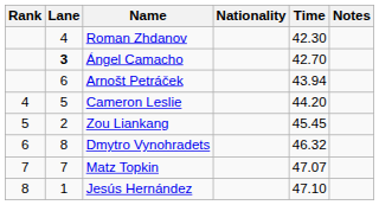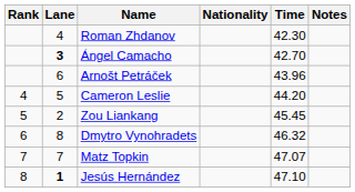Arnošt Petráček | Time: 43.94 -> 43.96
Jesús Hernández | Lane: normal -> bold
